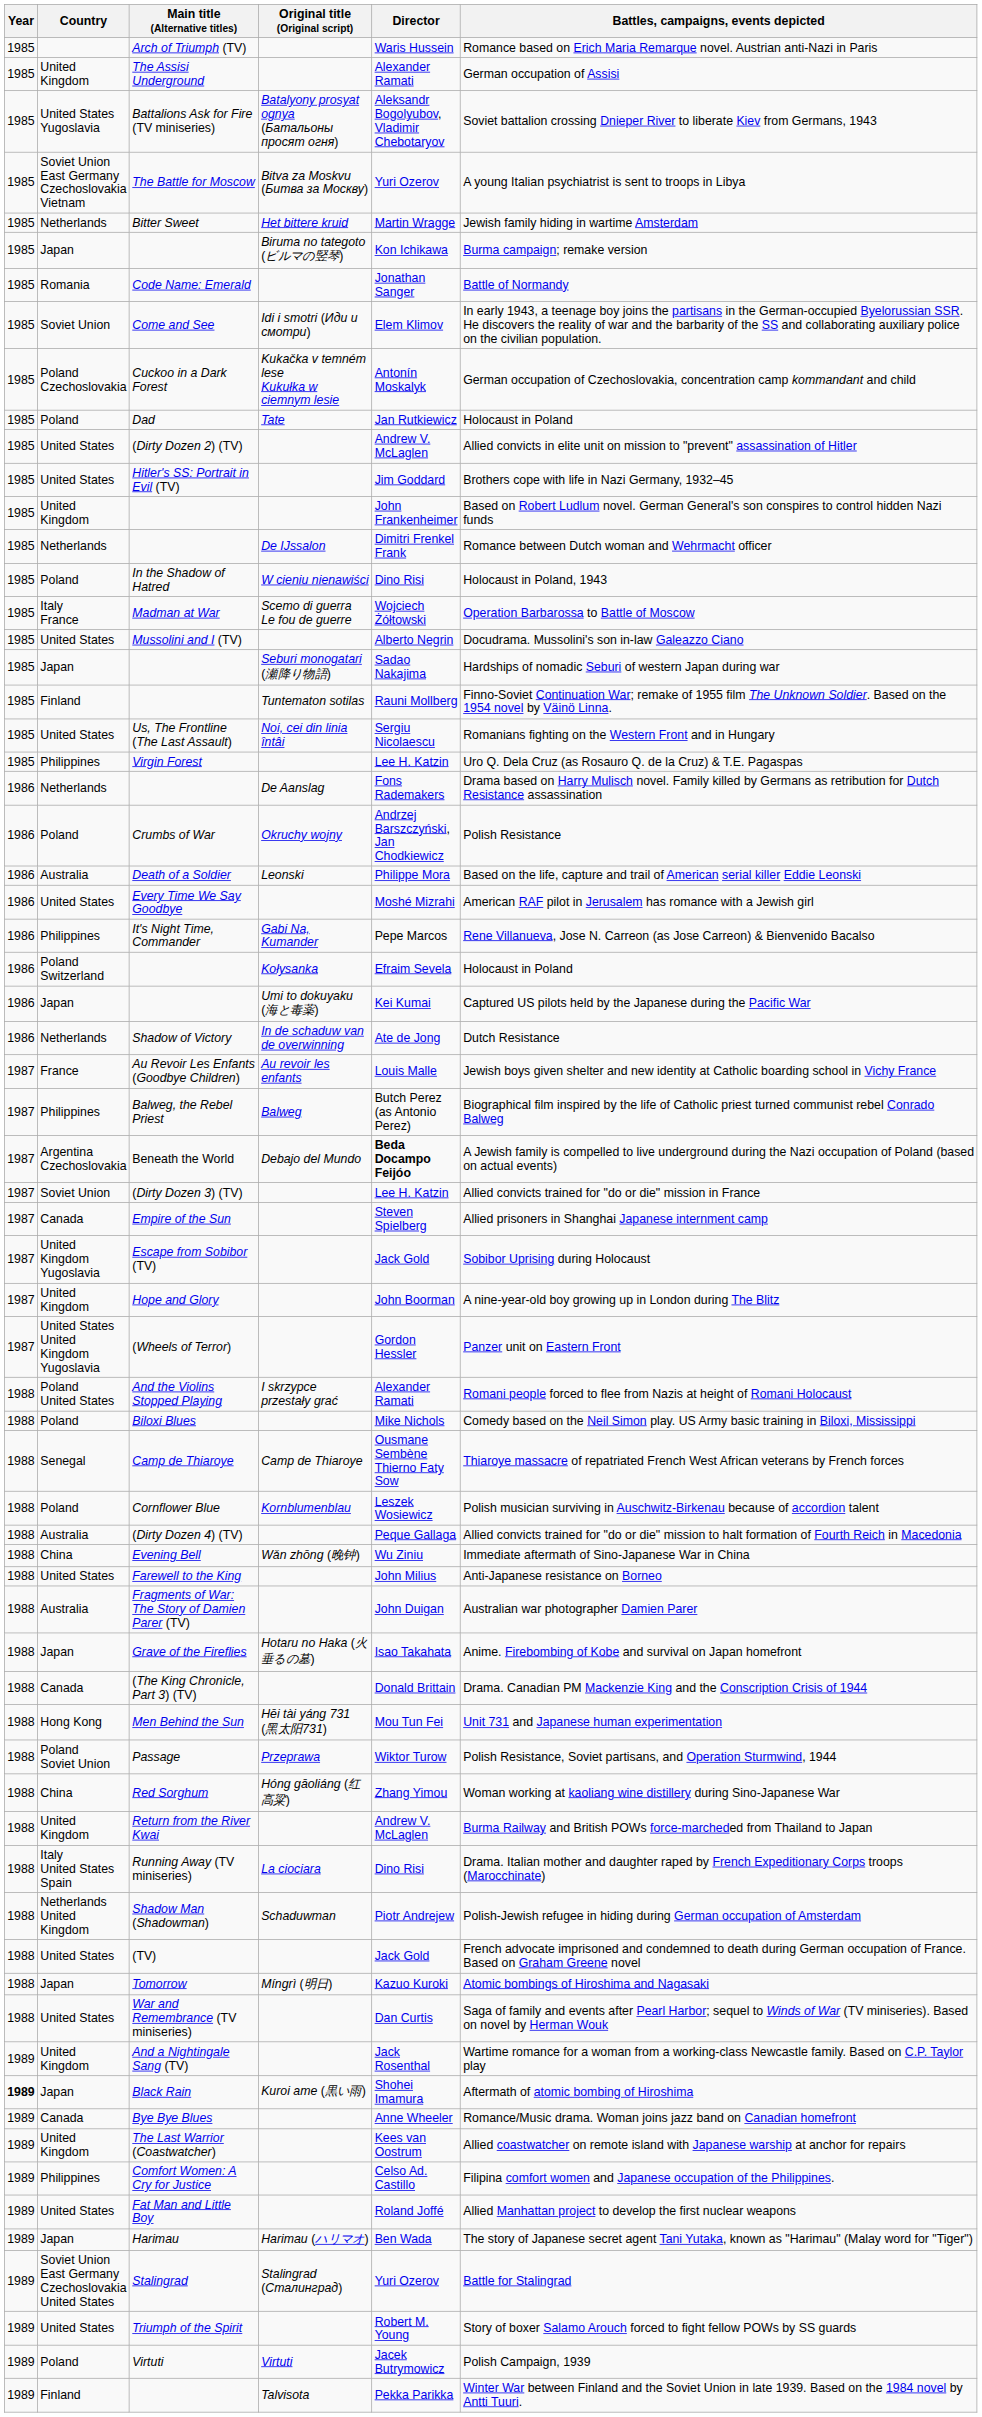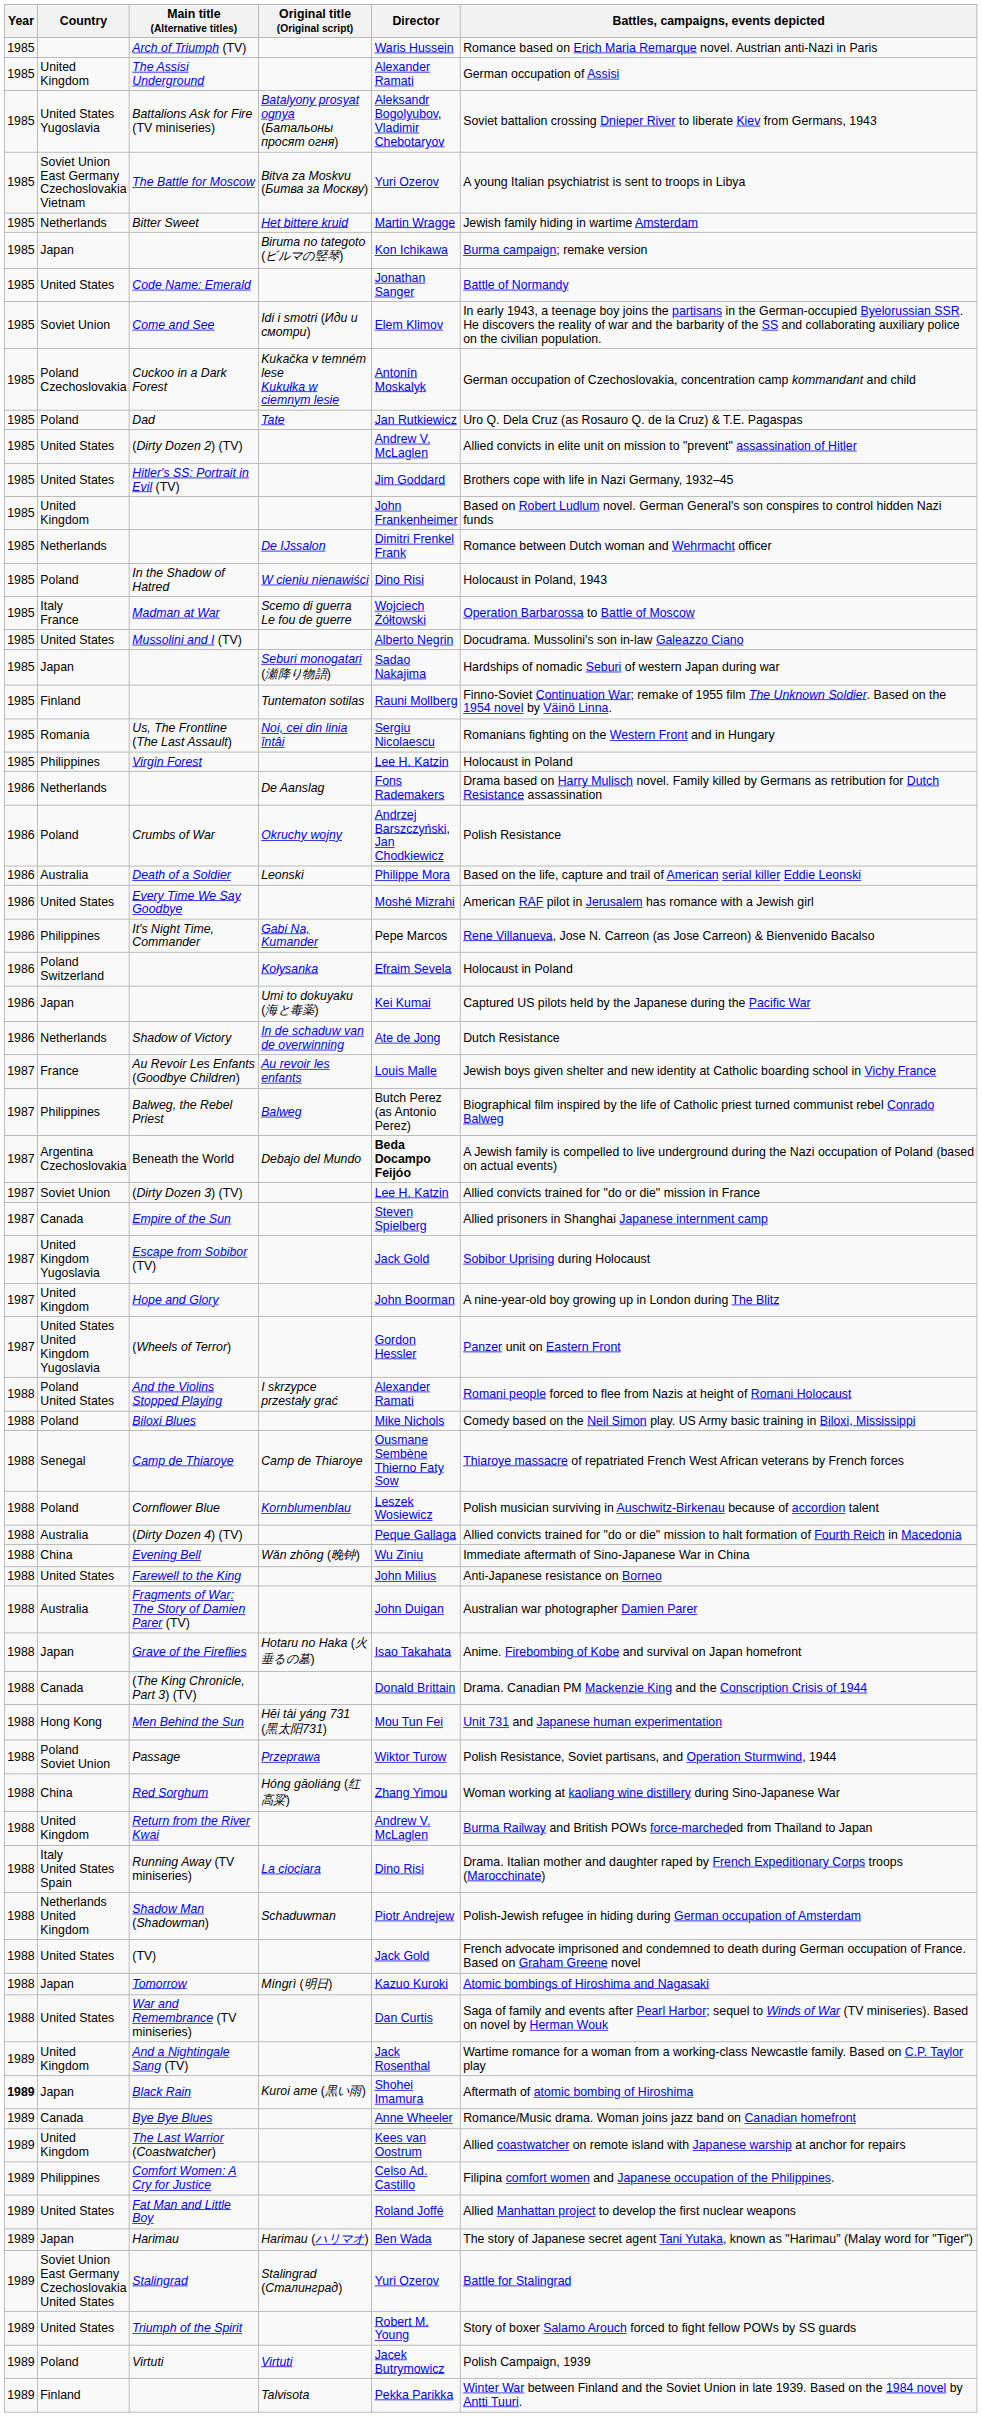Code Name: Emerald | Country: Romania -> United States
Dad | Battles, campaigns, events depicted: Holocaust in Poland -> Uro Q. Dela Cruz (as Rosauro Q. de la Cruz) & T.E. Pagaspas
Us, The Frontline (The Last Assault) | Country: United States -> Romania
Virgin Forest | Battles, campaigns, events depicted: Uro Q. Dela Cruz (as Rosauro Q. de la Cruz) & T.E. Pagaspas -> Holocaust in Poland
